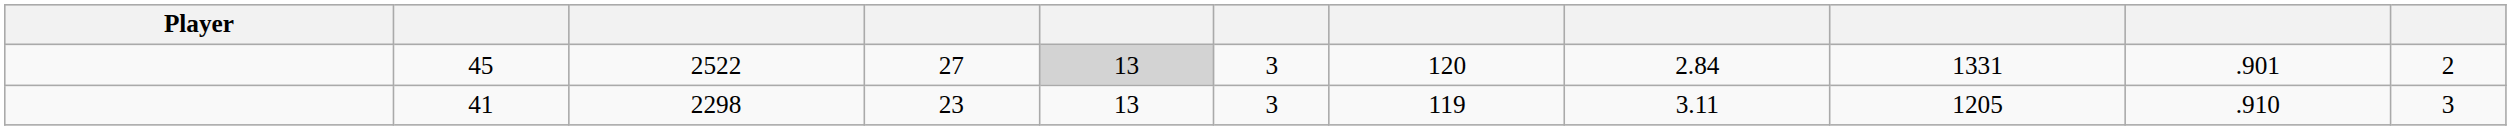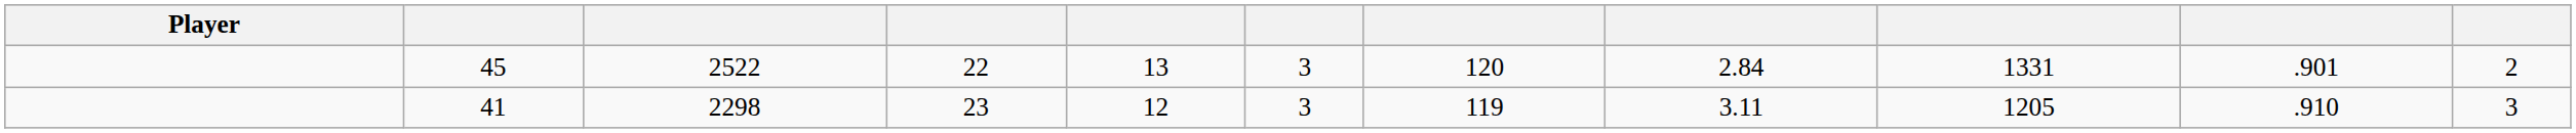45 | column 4: 27 -> 22
45 | column 5: lightgrey background -> no background
41 | column 5: 13 -> 12
